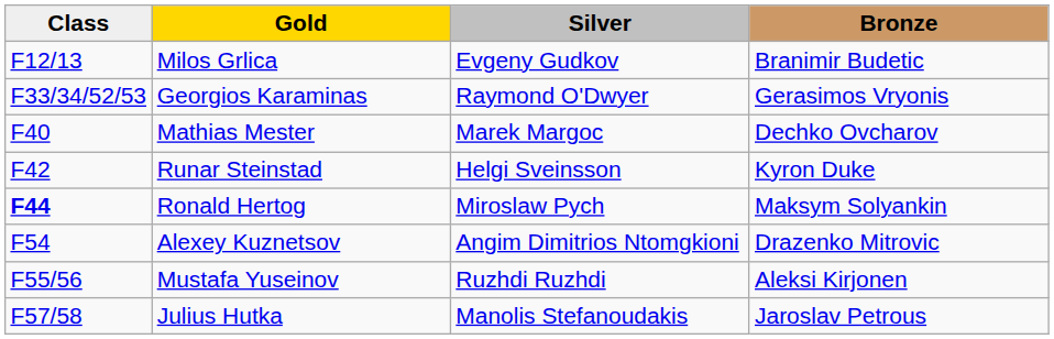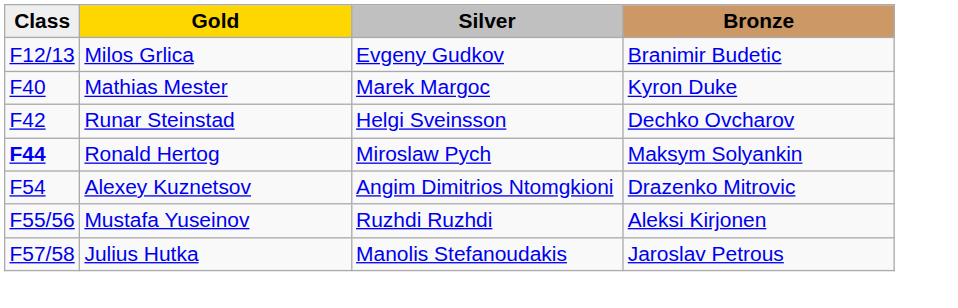- row: F33/34/52/53 | Georgios Karaminas | Raymond O'Dwyer | Gerasimos Vryonis
Mathias Mester | Bronze: Dechko Ovcharov -> Kyron Duke
Runar Steinstad | Bronze: Kyron Duke -> Dechko Ovcharov
